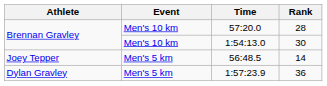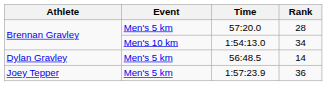57:20.0 | Event: Men's 10 km -> Men's 5 km
1:54:13.0 | Rank: 30 -> 34
56:48.5 | Athlete: Joey Tepper -> Dylan Gravley
1:57:23.9 | Athlete: Dylan Gravley -> Joey Tepper
